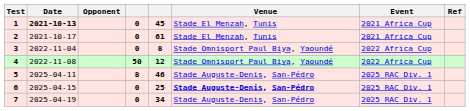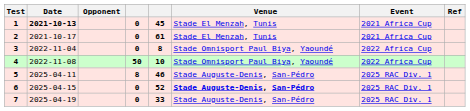4 | column 5: 12 -> 10
6 | column 5: 25 -> 52
7 | column 5: 34 -> 33
